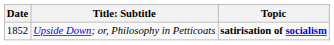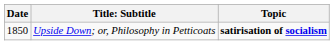Upside Down; or, Philosophy in Petticoats | Date: 1852 -> 1850
